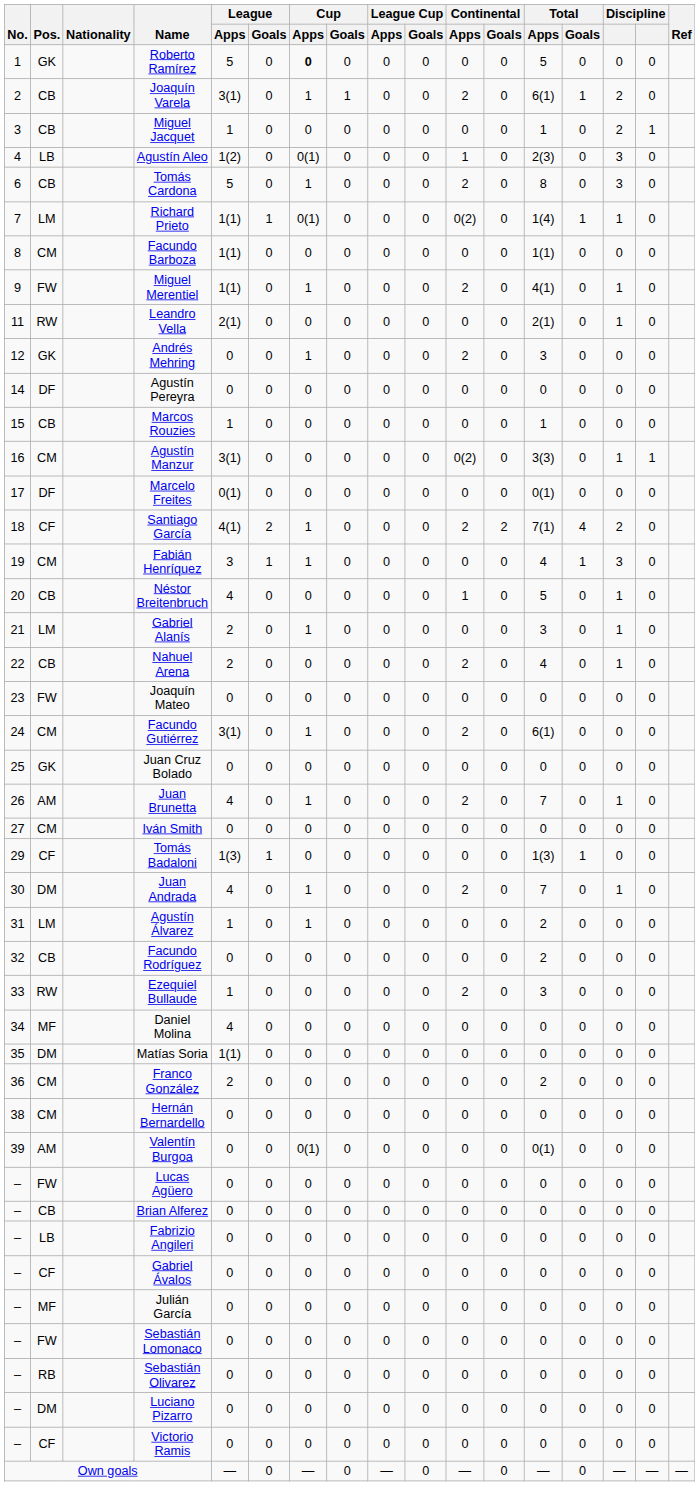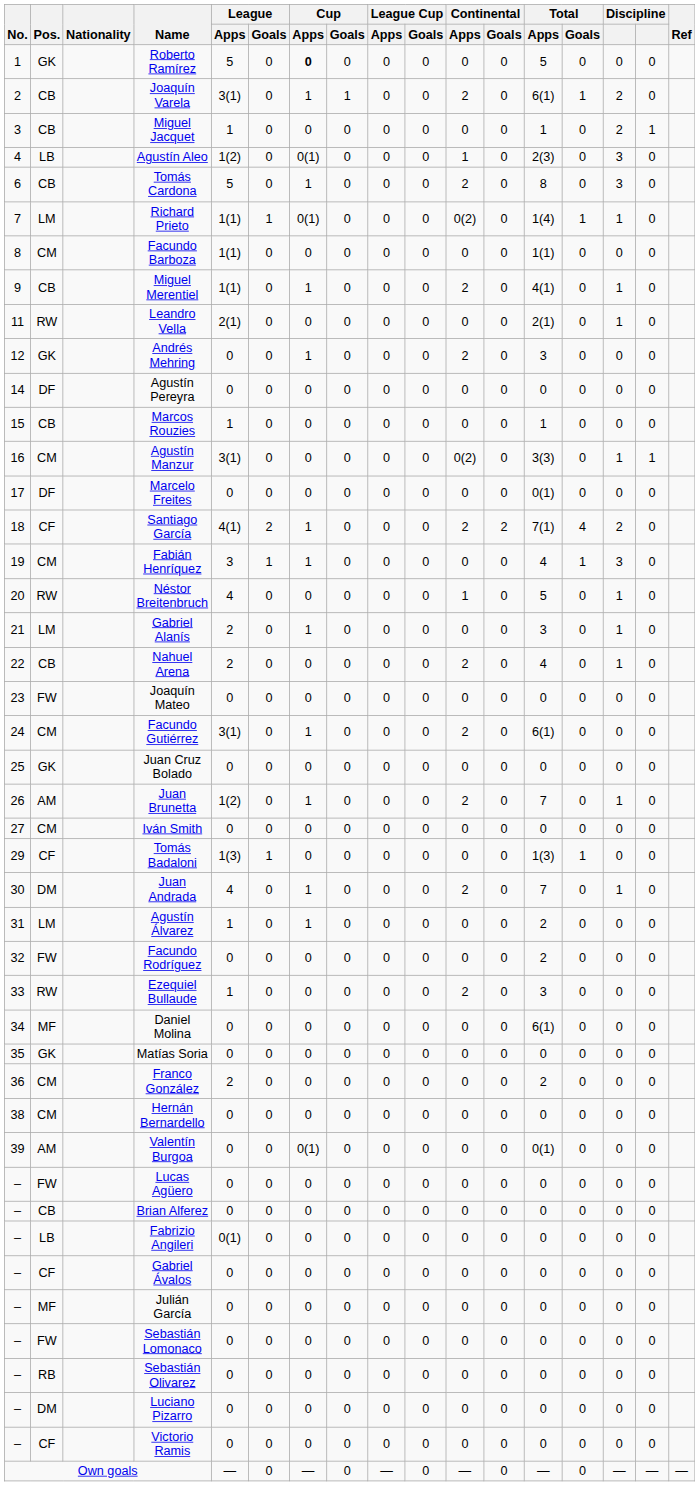Miguel Merentiel | Pos.: FW -> CB
Marcelo Freites | League / Apps: 0(1) -> 0
Néstor Breitenbruch | Pos.: CB -> RW
Juan Brunetta | League / Apps: 4 -> 1(2)
Facundo Rodríguez | Pos.: CB -> FW
Daniel Molina | League / Apps: 4 -> 0
Daniel Molina | Total / Apps: 0 -> 6(1)
Matías Soria | Pos.: DM -> GK
Matías Soria | League / Apps: 1(1) -> 0
Fabrizio Angileri | League / Apps: 0 -> 0(1)
